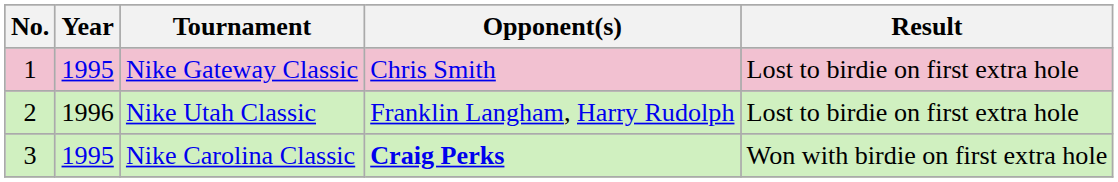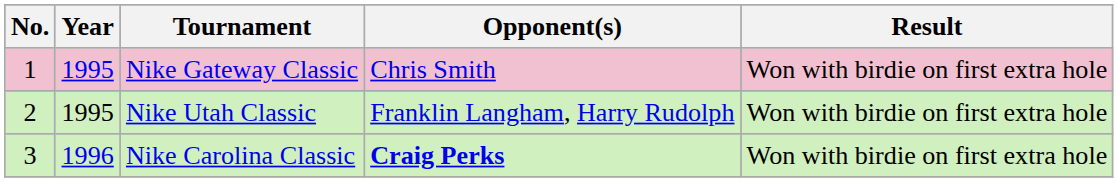Nike Gateway Classic | Result: Lost to birdie on first extra hole -> Won with birdie on first extra hole
Nike Utah Classic | Year: 1996 -> 1995
Nike Utah Classic | Result: Lost to birdie on first extra hole -> Won with birdie on first extra hole
Nike Carolina Classic | Year: 1995 -> 1996
